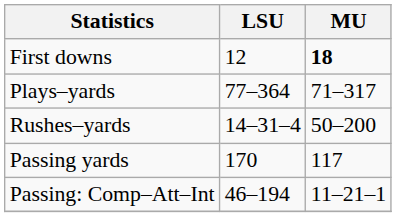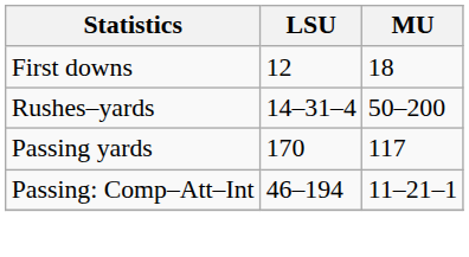First downs | MU: bold -> normal
- row: Plays–yards | 77–364 | 71–317
